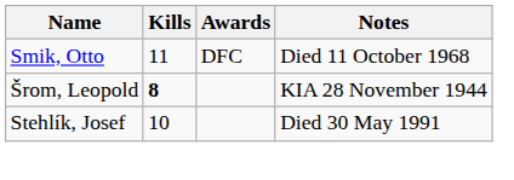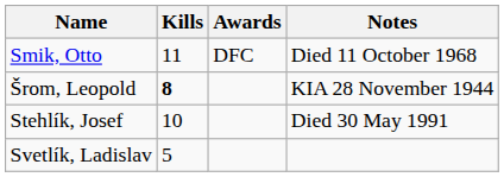+ row: Svetlík, Ladislav | 5
